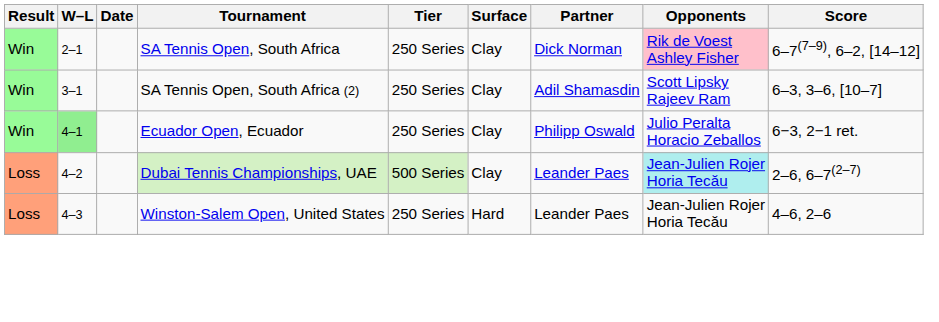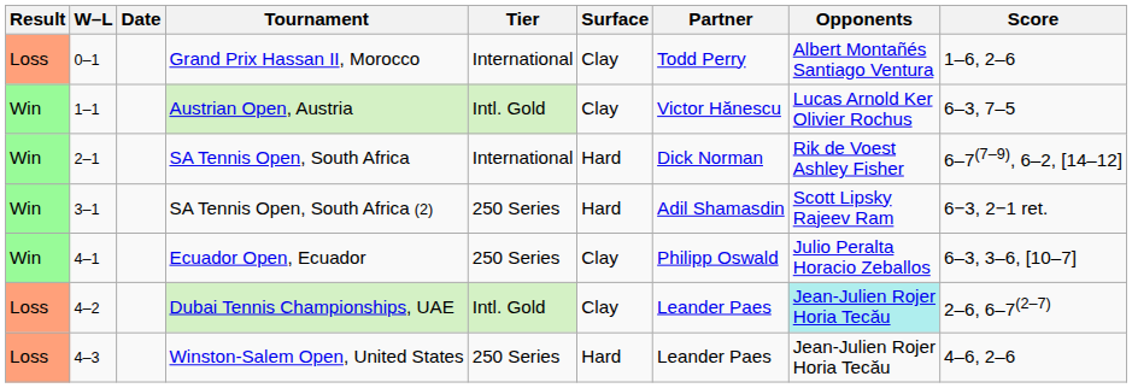+ row: Loss | 0–1 | Grand Prix Hassan II, Morocco | International | Clay | Todd Perry | Albert Montañés Santiago Ventura | 1–6, 2–6
+ row: Win | 1–1 | Austrian Open, Austria | Intl. Gold | Clay | Victor Hănescu | Lucas Arnold Ker Olivier Rochus | 6–3, 7–5
SA Tennis Open, South Africa | Tier: 250 Series -> International
SA Tennis Open, South Africa | Surface: Clay -> Hard
SA Tennis Open, South Africa | Opponents: pink background -> no background
SA Tennis Open, South Africa (2) | Surface: Clay -> Hard
SA Tennis Open, South Africa (2) | Score: 6–3, 3–6, [10–7] -> 6−3, 2−1 ret.
Ecuador Open, Ecuador | W–L: lightgreen background -> no background
Ecuador Open, Ecuador | Score: 6−3, 2−1 ret. -> 6–3, 3–6, [10–7]
Dubai Tennis Championships, UAE | Tier: 500 Series -> Intl. Gold
